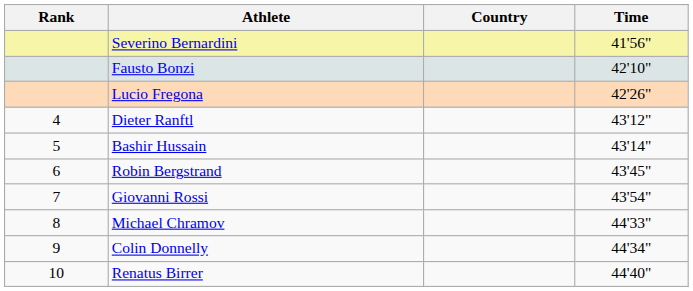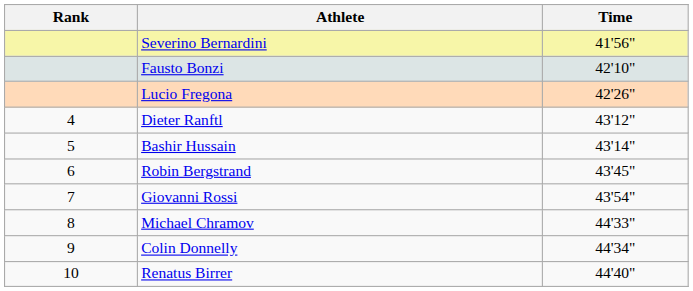- column: Country
